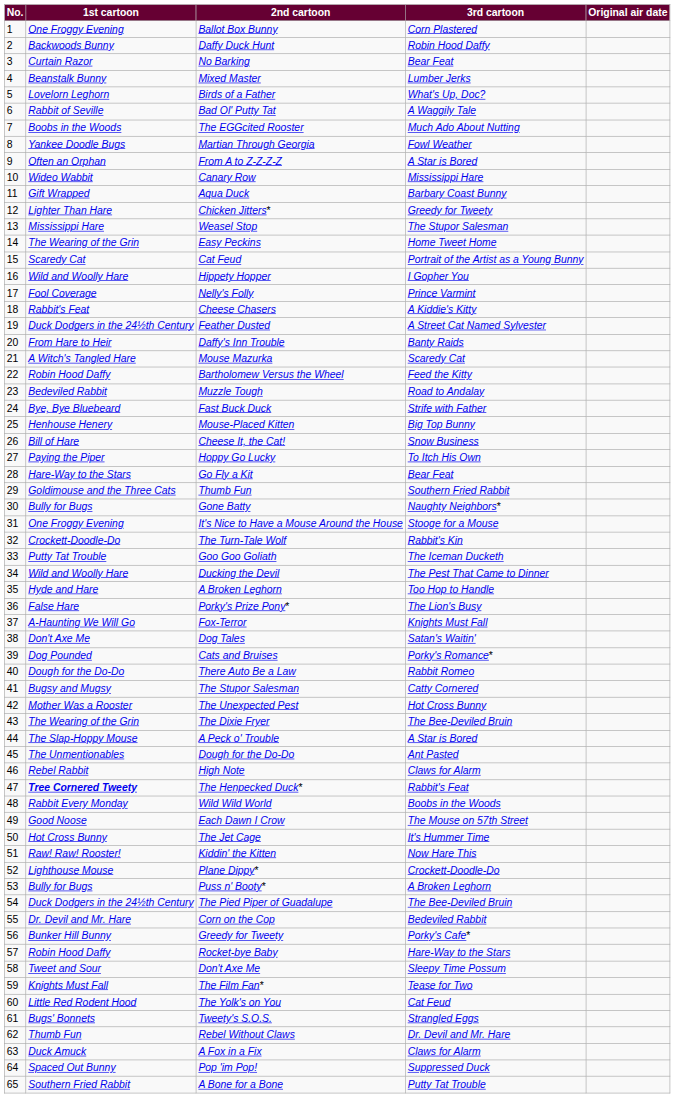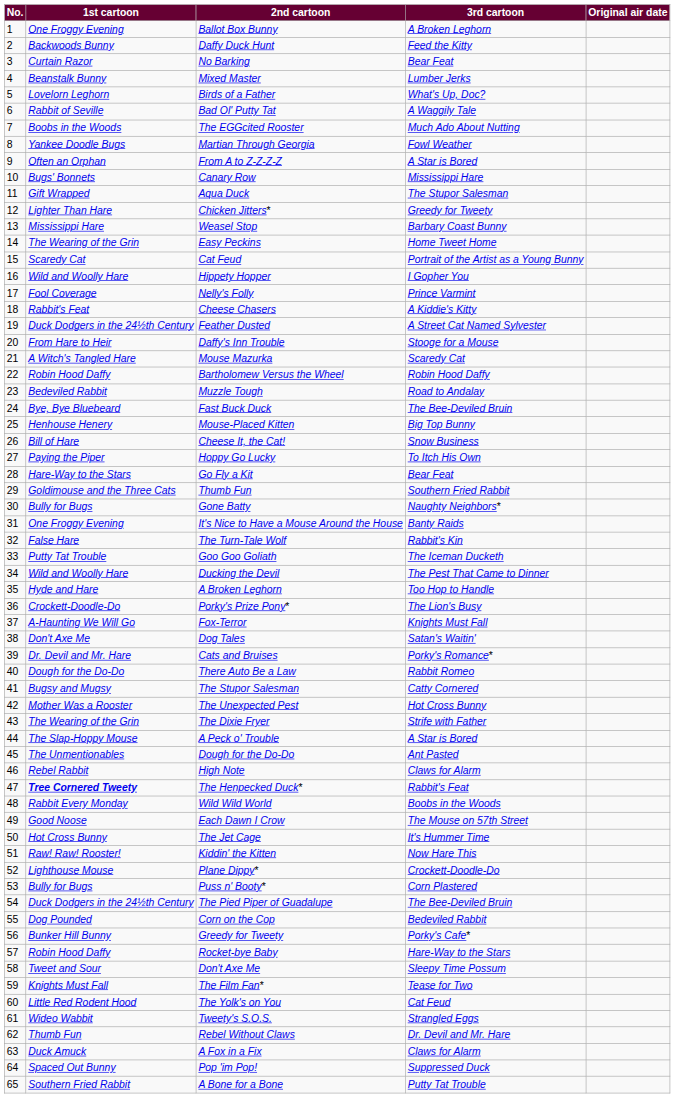Ballot Box Bunny | 3rd cartoon: Corn Plastered -> A Broken Leghorn
Daffy Duck Hunt | 3rd cartoon: Robin Hood Daffy -> Feed the Kitty
Canary Row | 1st cartoon: Wideo Wabbit -> Bugs' Bonnets
Aqua Duck | 3rd cartoon: Barbary Coast Bunny -> The Stupor Salesman
Weasel Stop | 3rd cartoon: The Stupor Salesman -> Barbary Coast Bunny
Daffy's Inn Trouble | 3rd cartoon: Banty Raids -> Stooge for a Mouse
Bartholomew Versus the Wheel | 3rd cartoon: Feed the Kitty -> Robin Hood Daffy
Fast Buck Duck | 3rd cartoon: Strife with Father -> The Bee-Deviled Bruin
It's Nice to Have a Mouse Around the House | 3rd cartoon: Stooge for a Mouse -> Banty Raids
The Turn-Tale Wolf | 1st cartoon: Crockett-Doodle-Do -> False Hare
Porky's Prize Pony* | 1st cartoon: False Hare -> Crockett-Doodle-Do
Cats and Bruises | 1st cartoon: Dog Pounded -> Dr. Devil and Mr. Hare
The Dixie Fryer | 3rd cartoon: The Bee-Deviled Bruin -> Strife with Father
Puss n' Booty* | 3rd cartoon: A Broken Leghorn -> Corn Plastered
Corn on the Cop | 1st cartoon: Dr. Devil and Mr. Hare -> Dog Pounded
Tweety's S.O.S. | 1st cartoon: Bugs' Bonnets -> Wideo Wabbit
